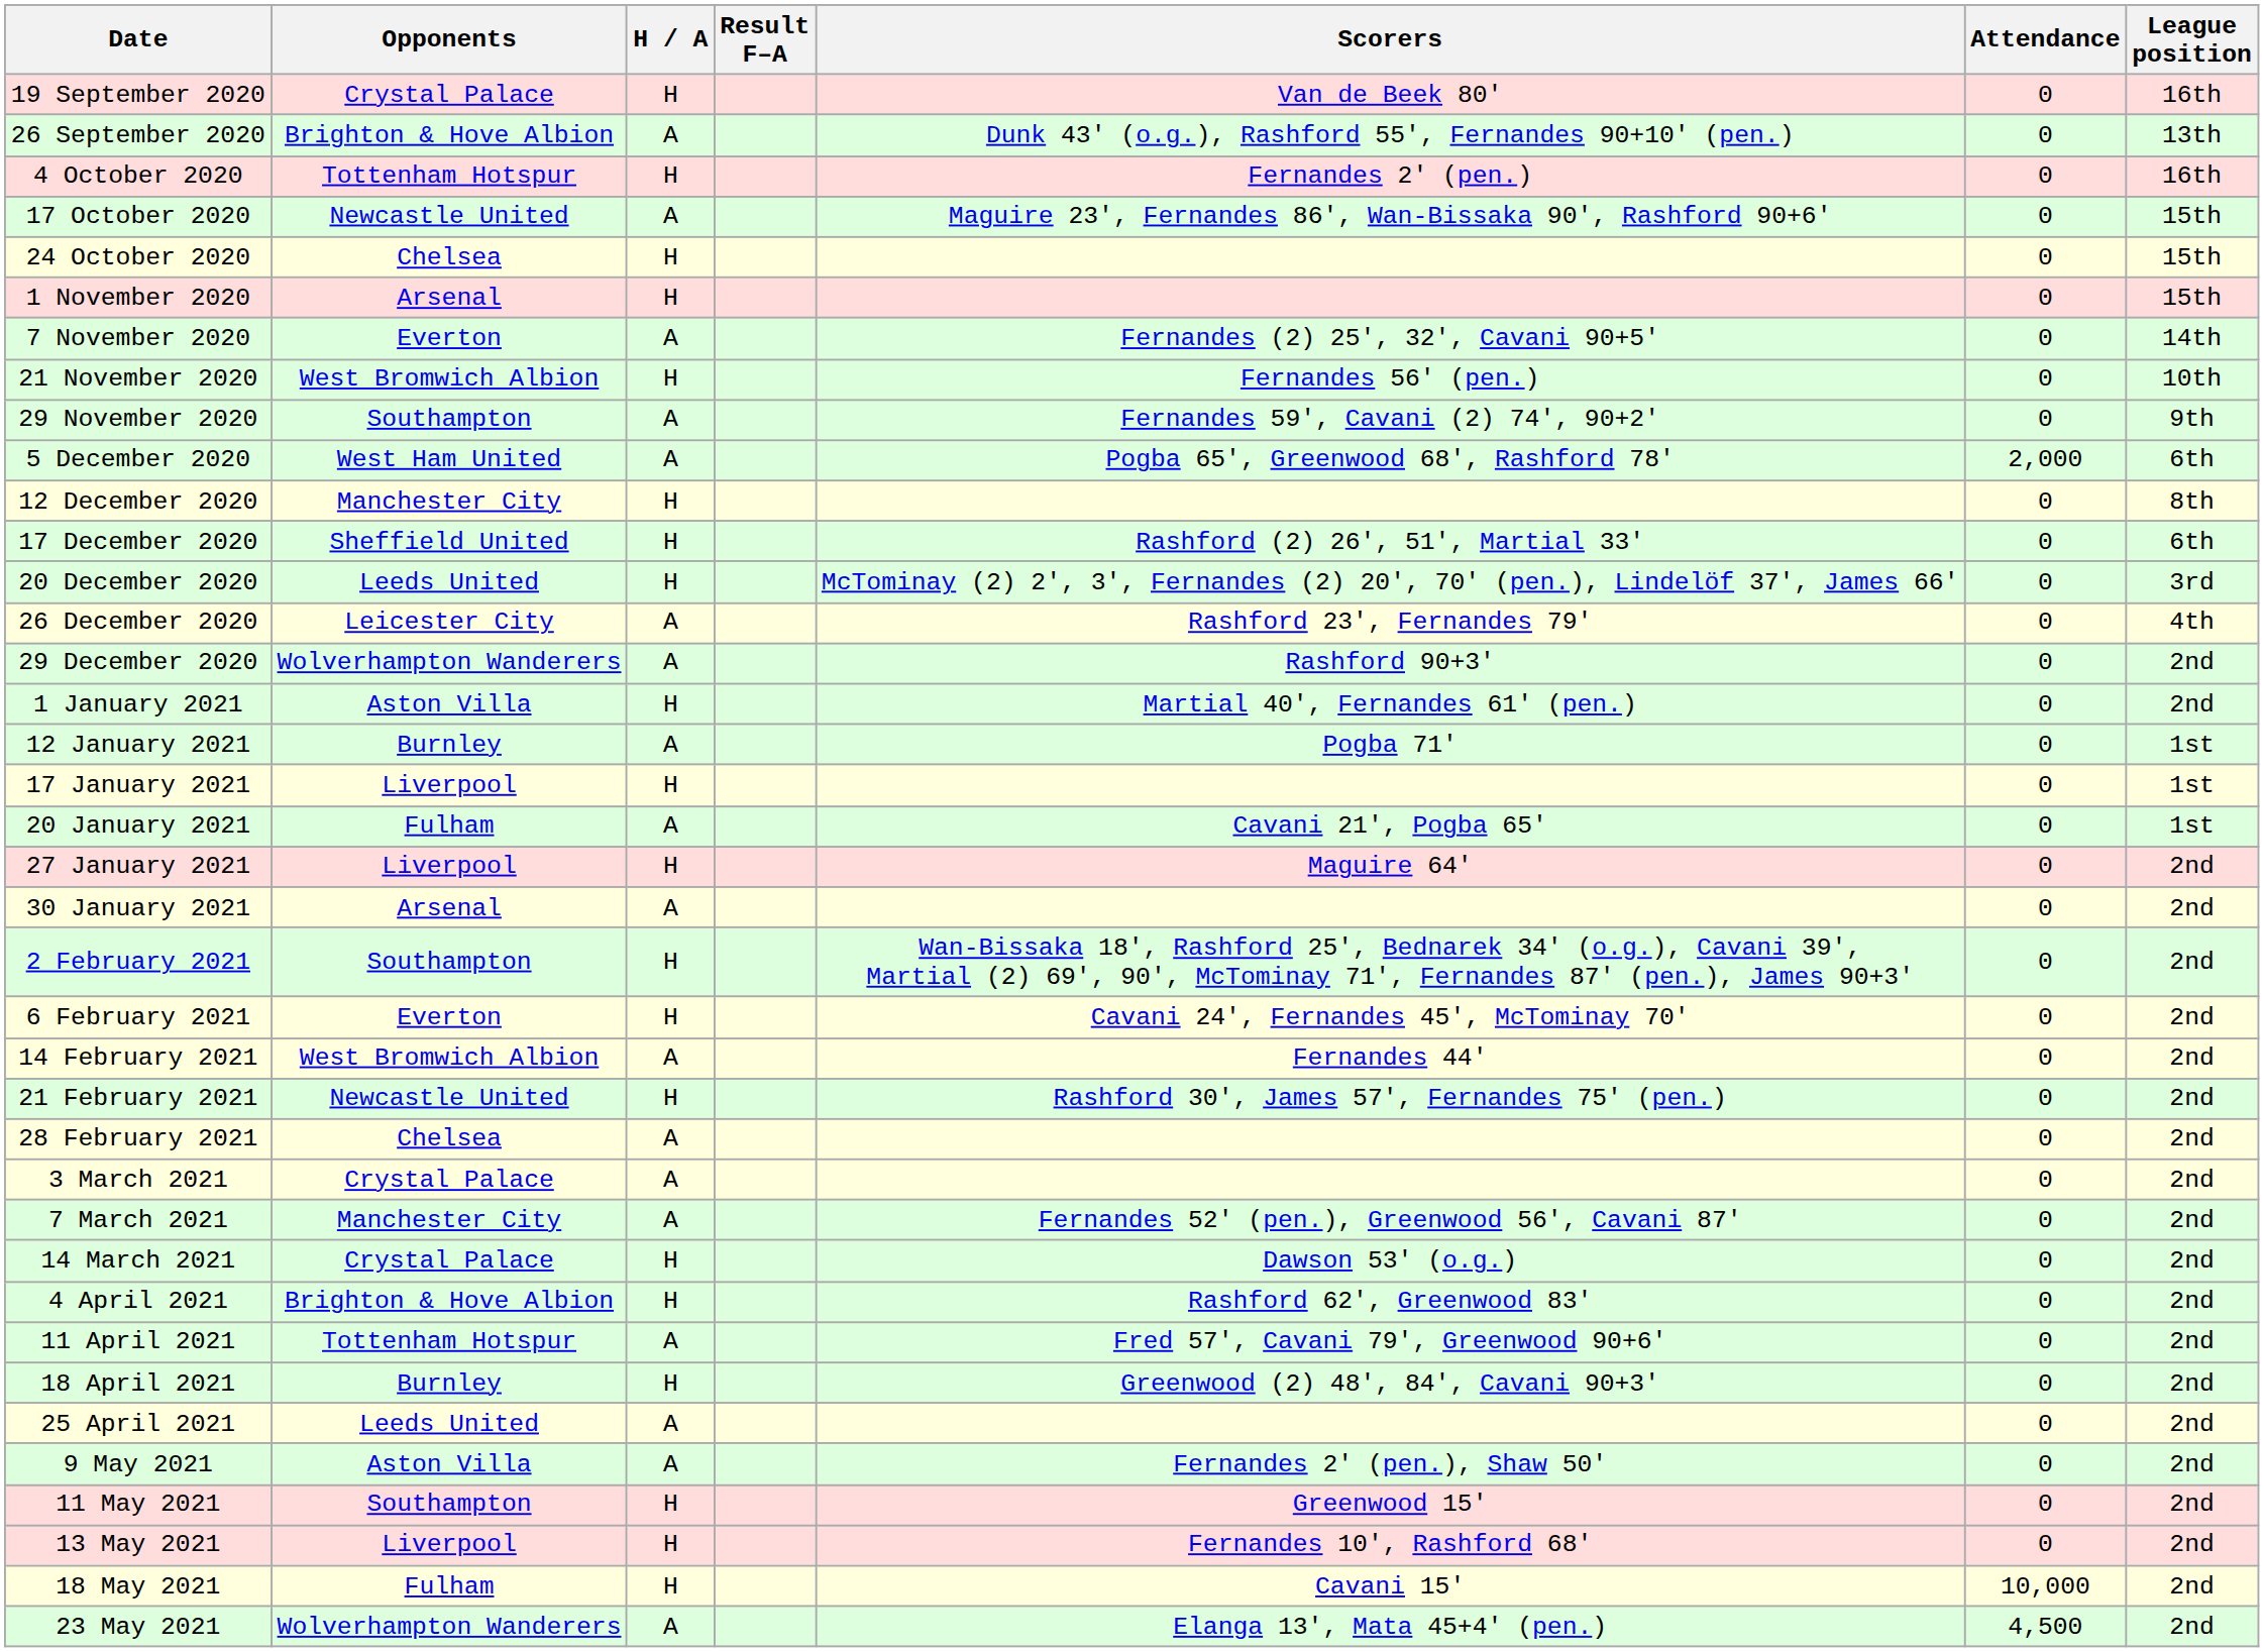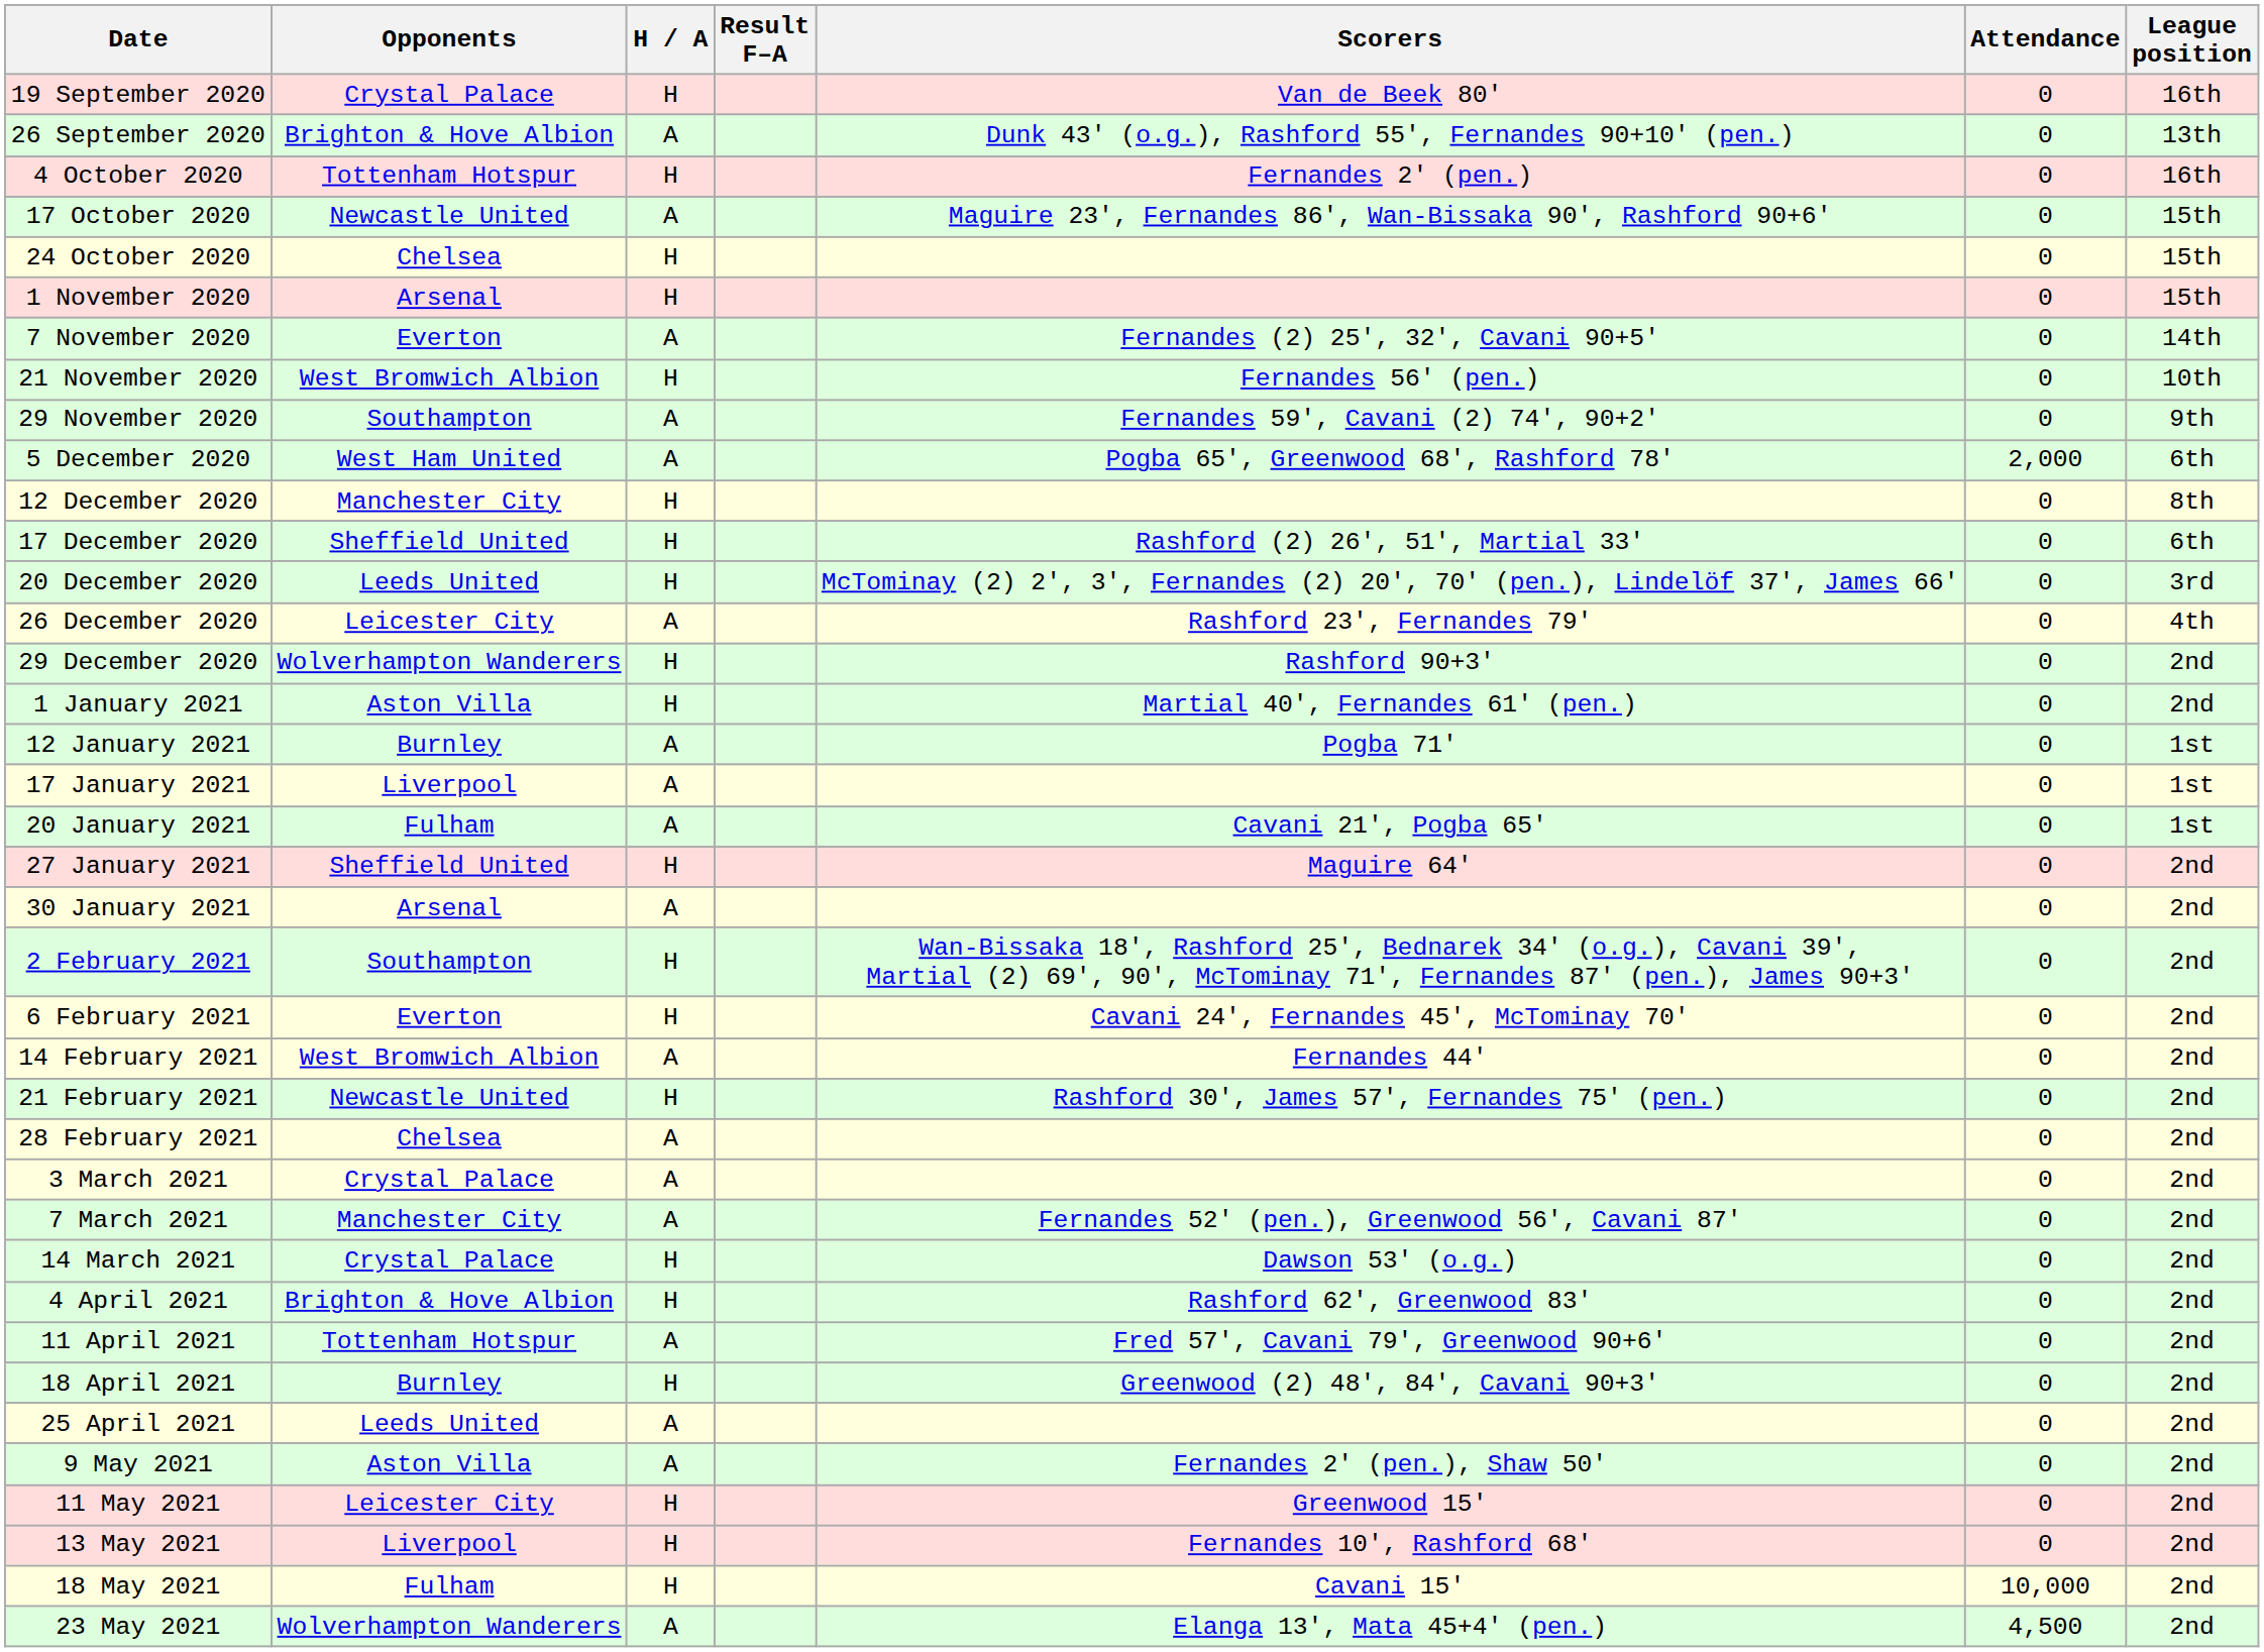29 December 2020 | H / A: A -> H
17 January 2021 | H / A: H -> A
27 January 2021 | Opponents: Liverpool -> Sheffield United
11 May 2021 | Opponents: Southampton -> Leicester City
